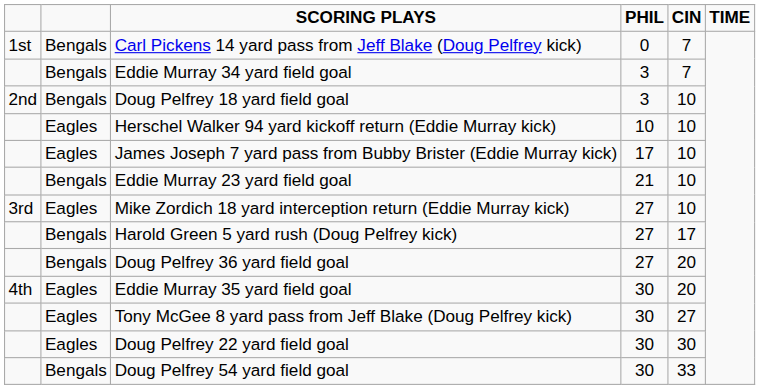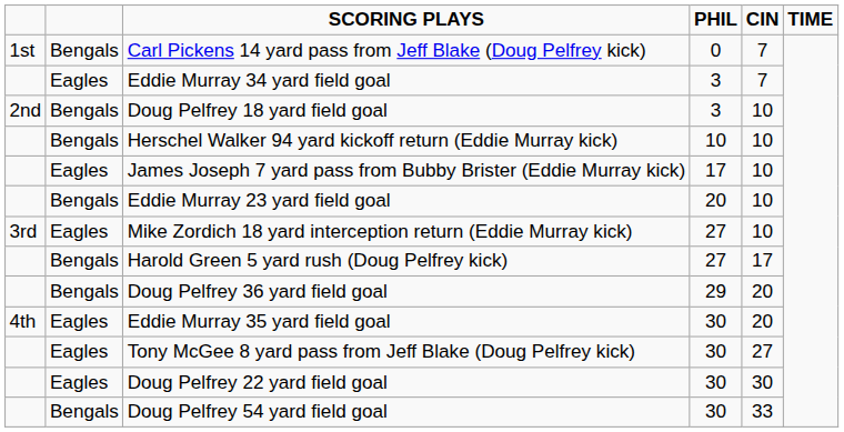Eddie Murray 34 yard field goal | column 2: Bengals -> Eagles
Herschel Walker 94 yard kickoff return (Eddie Murray kick) | column 2: Eagles -> Bengals
Eddie Murray 23 yard field goal | PHIL: 21 -> 20
Doug Pelfrey 36 yard field goal | PHIL: 27 -> 29
